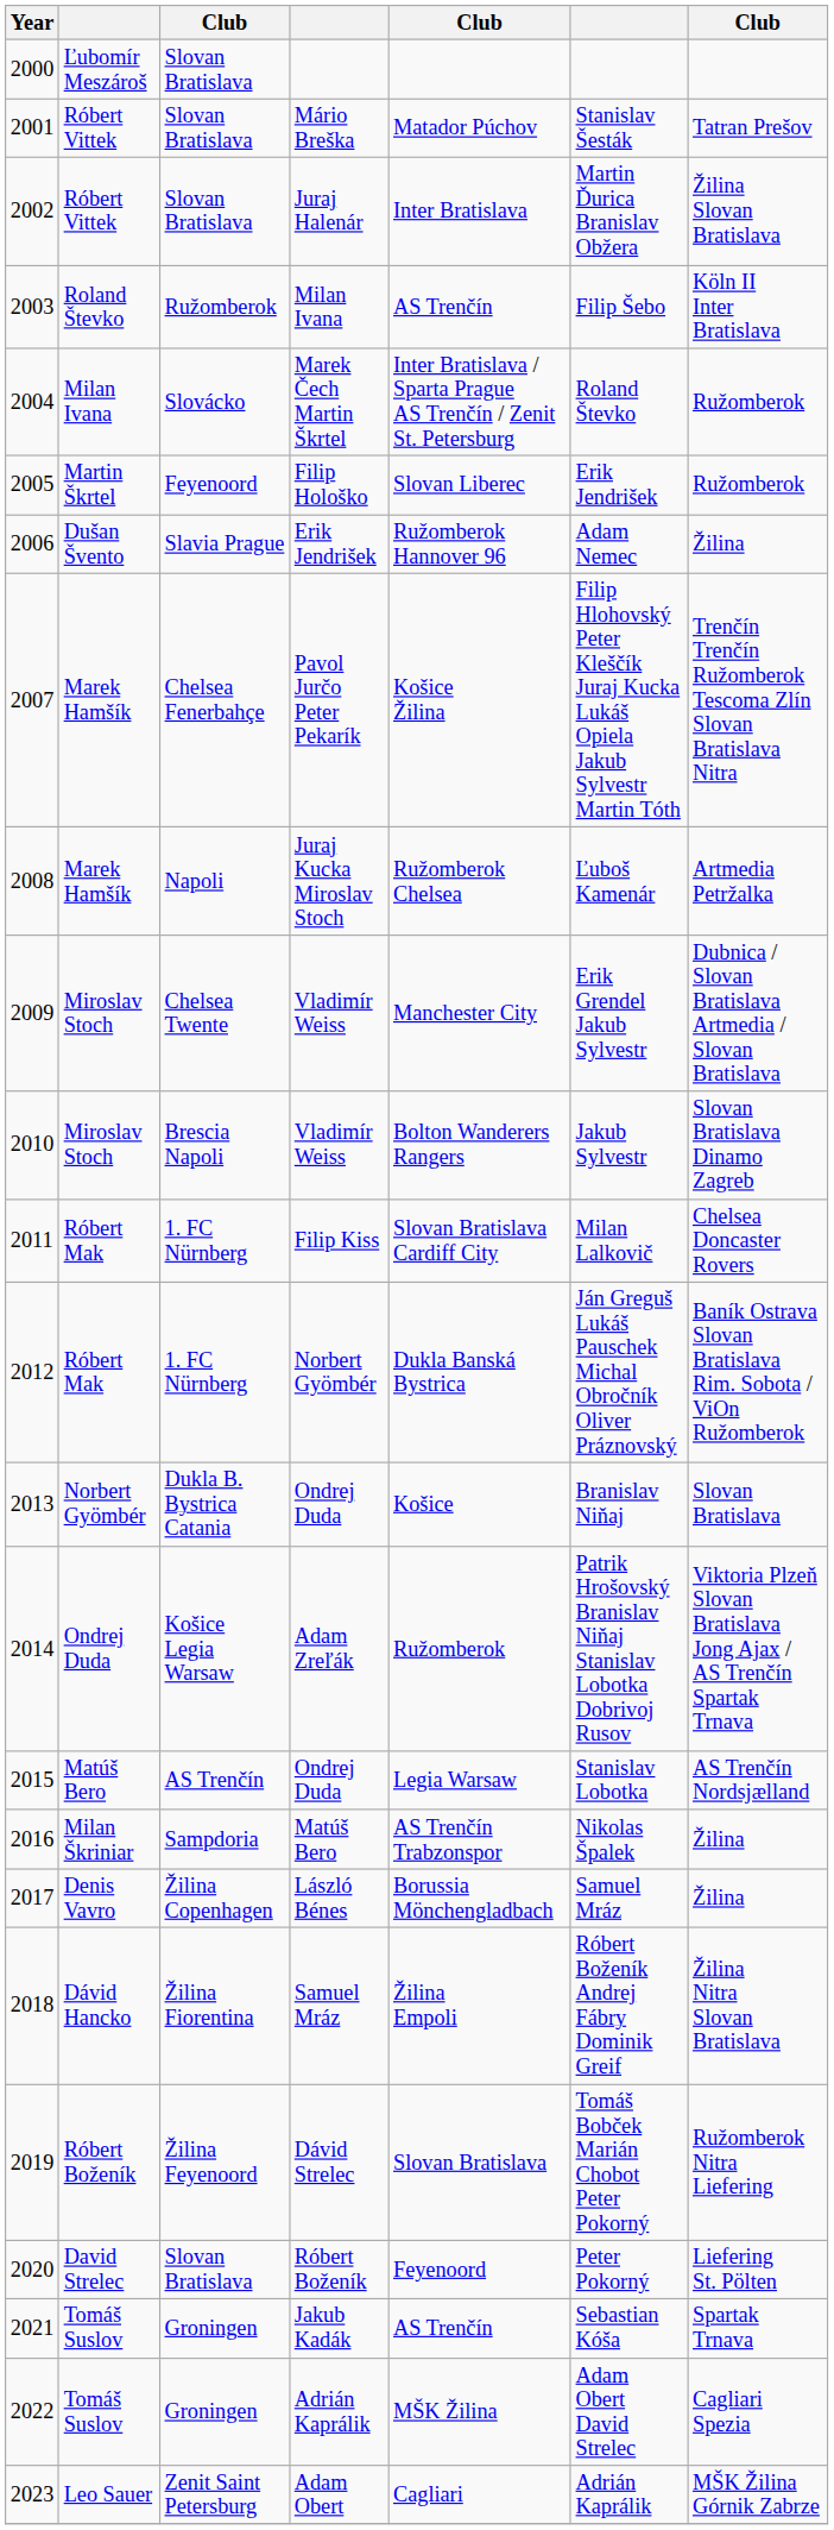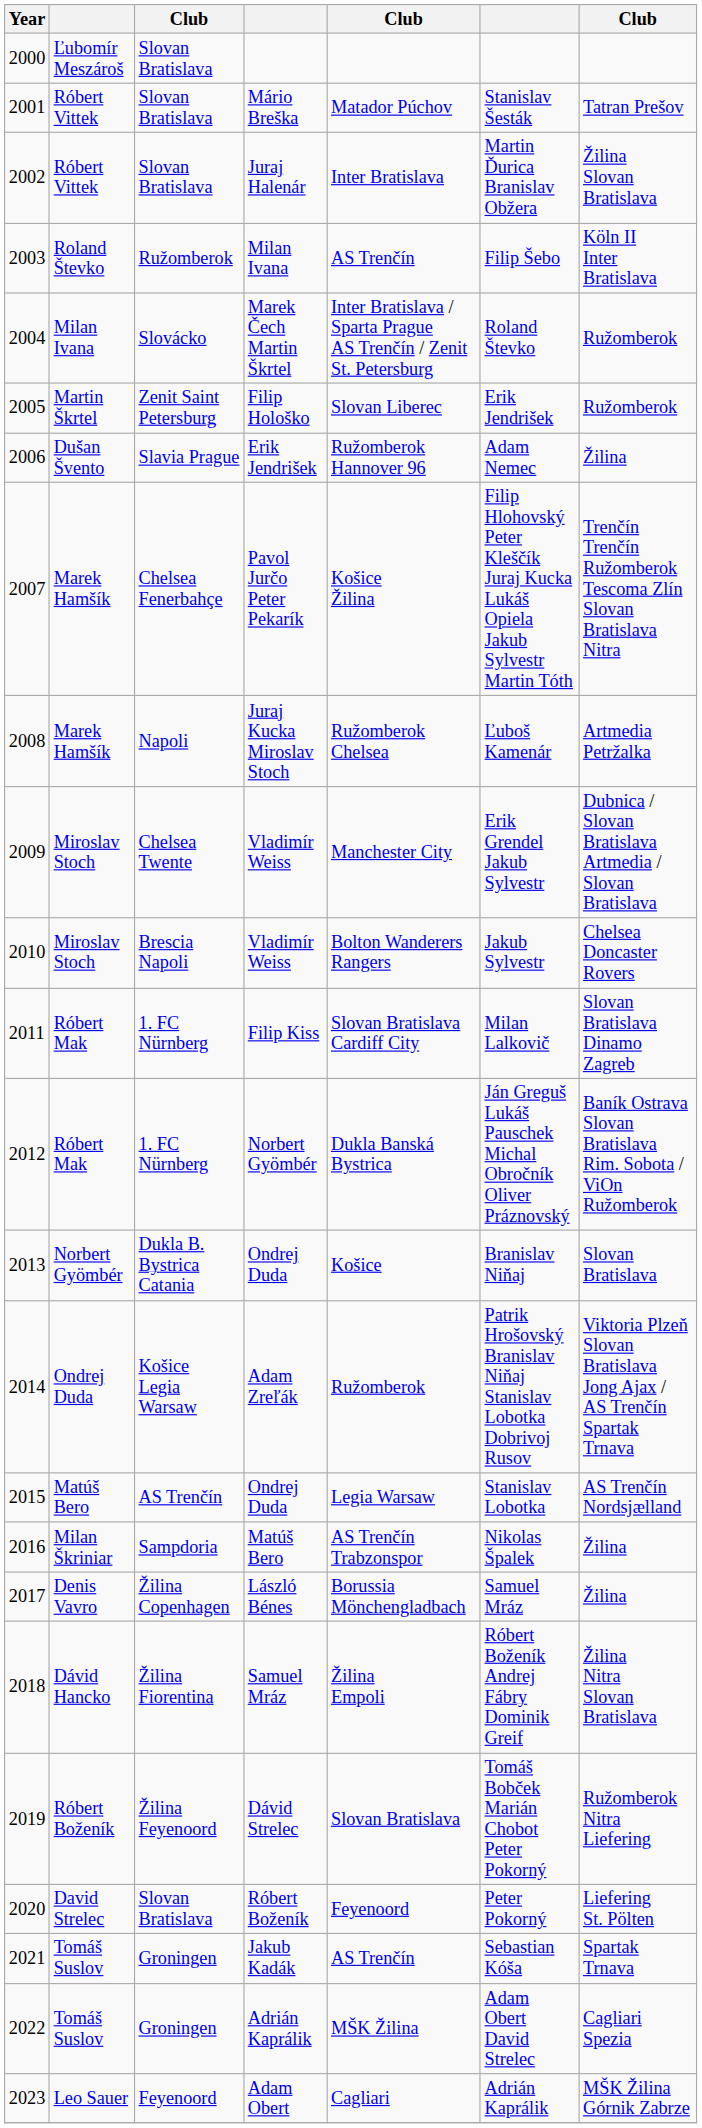Filip Hološko | column 3: Feyenoord -> Zenit Saint Petersburg
2010 / Vladimír Weiss | column 7: Slovan Bratislava Dinamo Zagreb -> Chelsea Doncaster Rovers
Filip Kiss | column 7: Chelsea Doncaster Rovers -> Slovan Bratislava Dinamo Zagreb
Adam Obert | column 3: Zenit Saint Petersburg -> Feyenoord
